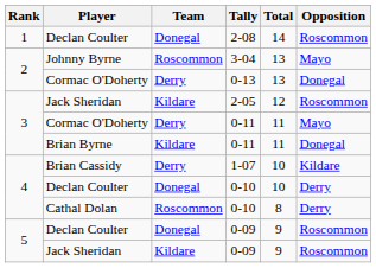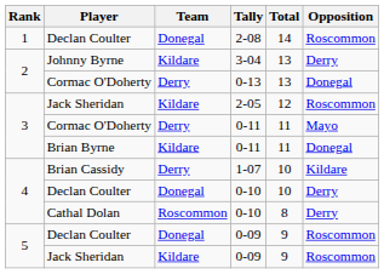3-04 | Team: Roscommon -> Kildare
3-04 | Opposition: Mayo -> Derry
